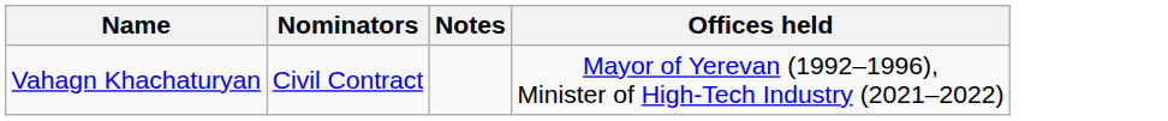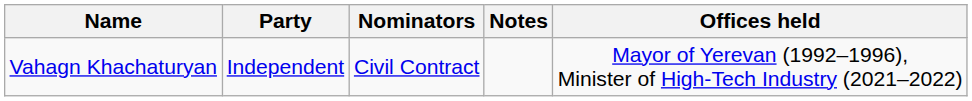+ column: Party | Independent
